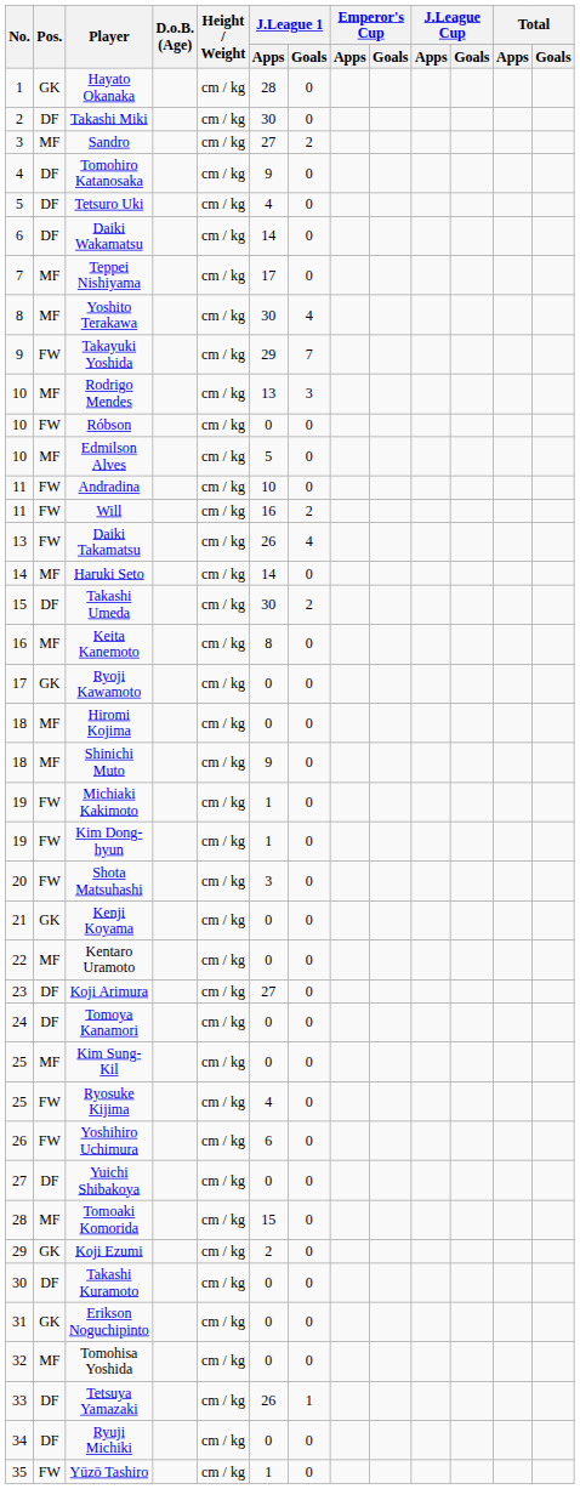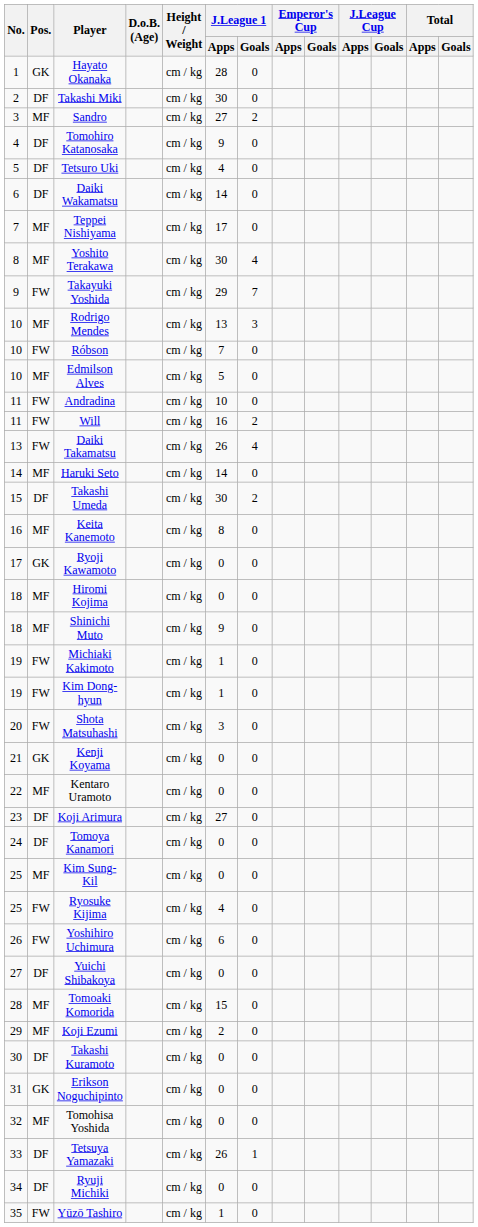Róbson | J.League 1 / Apps: 0 -> 7
Koji Ezumi | Pos.: GK -> MF
